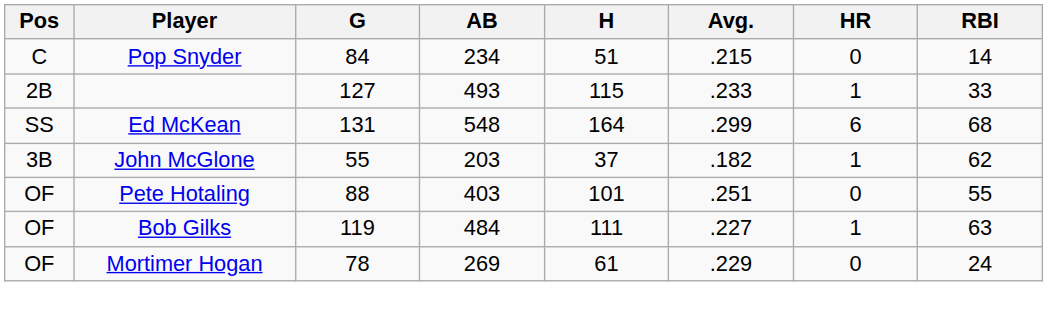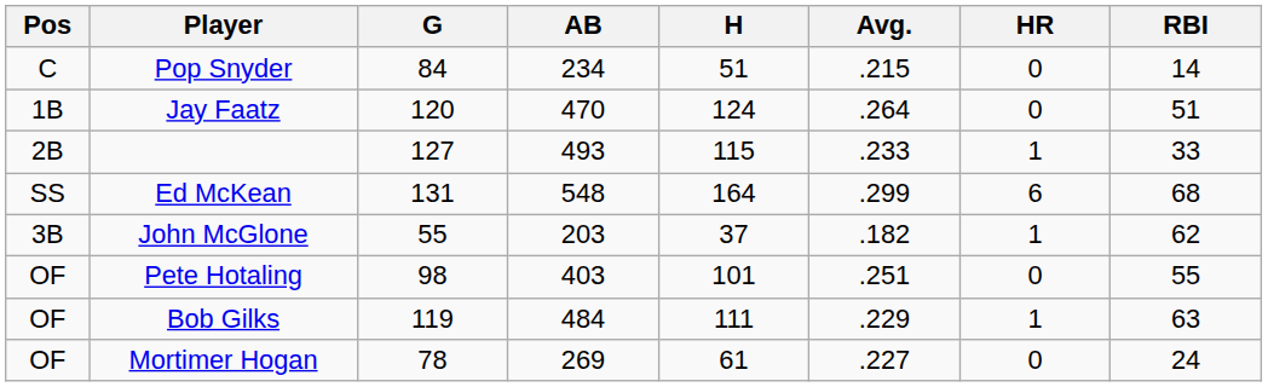+ row: 1B | Jay Faatz | 120 | 470 | 124 | .264 | 0 | 51
Pete Hotaling | G: 88 -> 98
Bob Gilks | Avg.: .227 -> .229
Mortimer Hogan | Avg.: .229 -> .227
